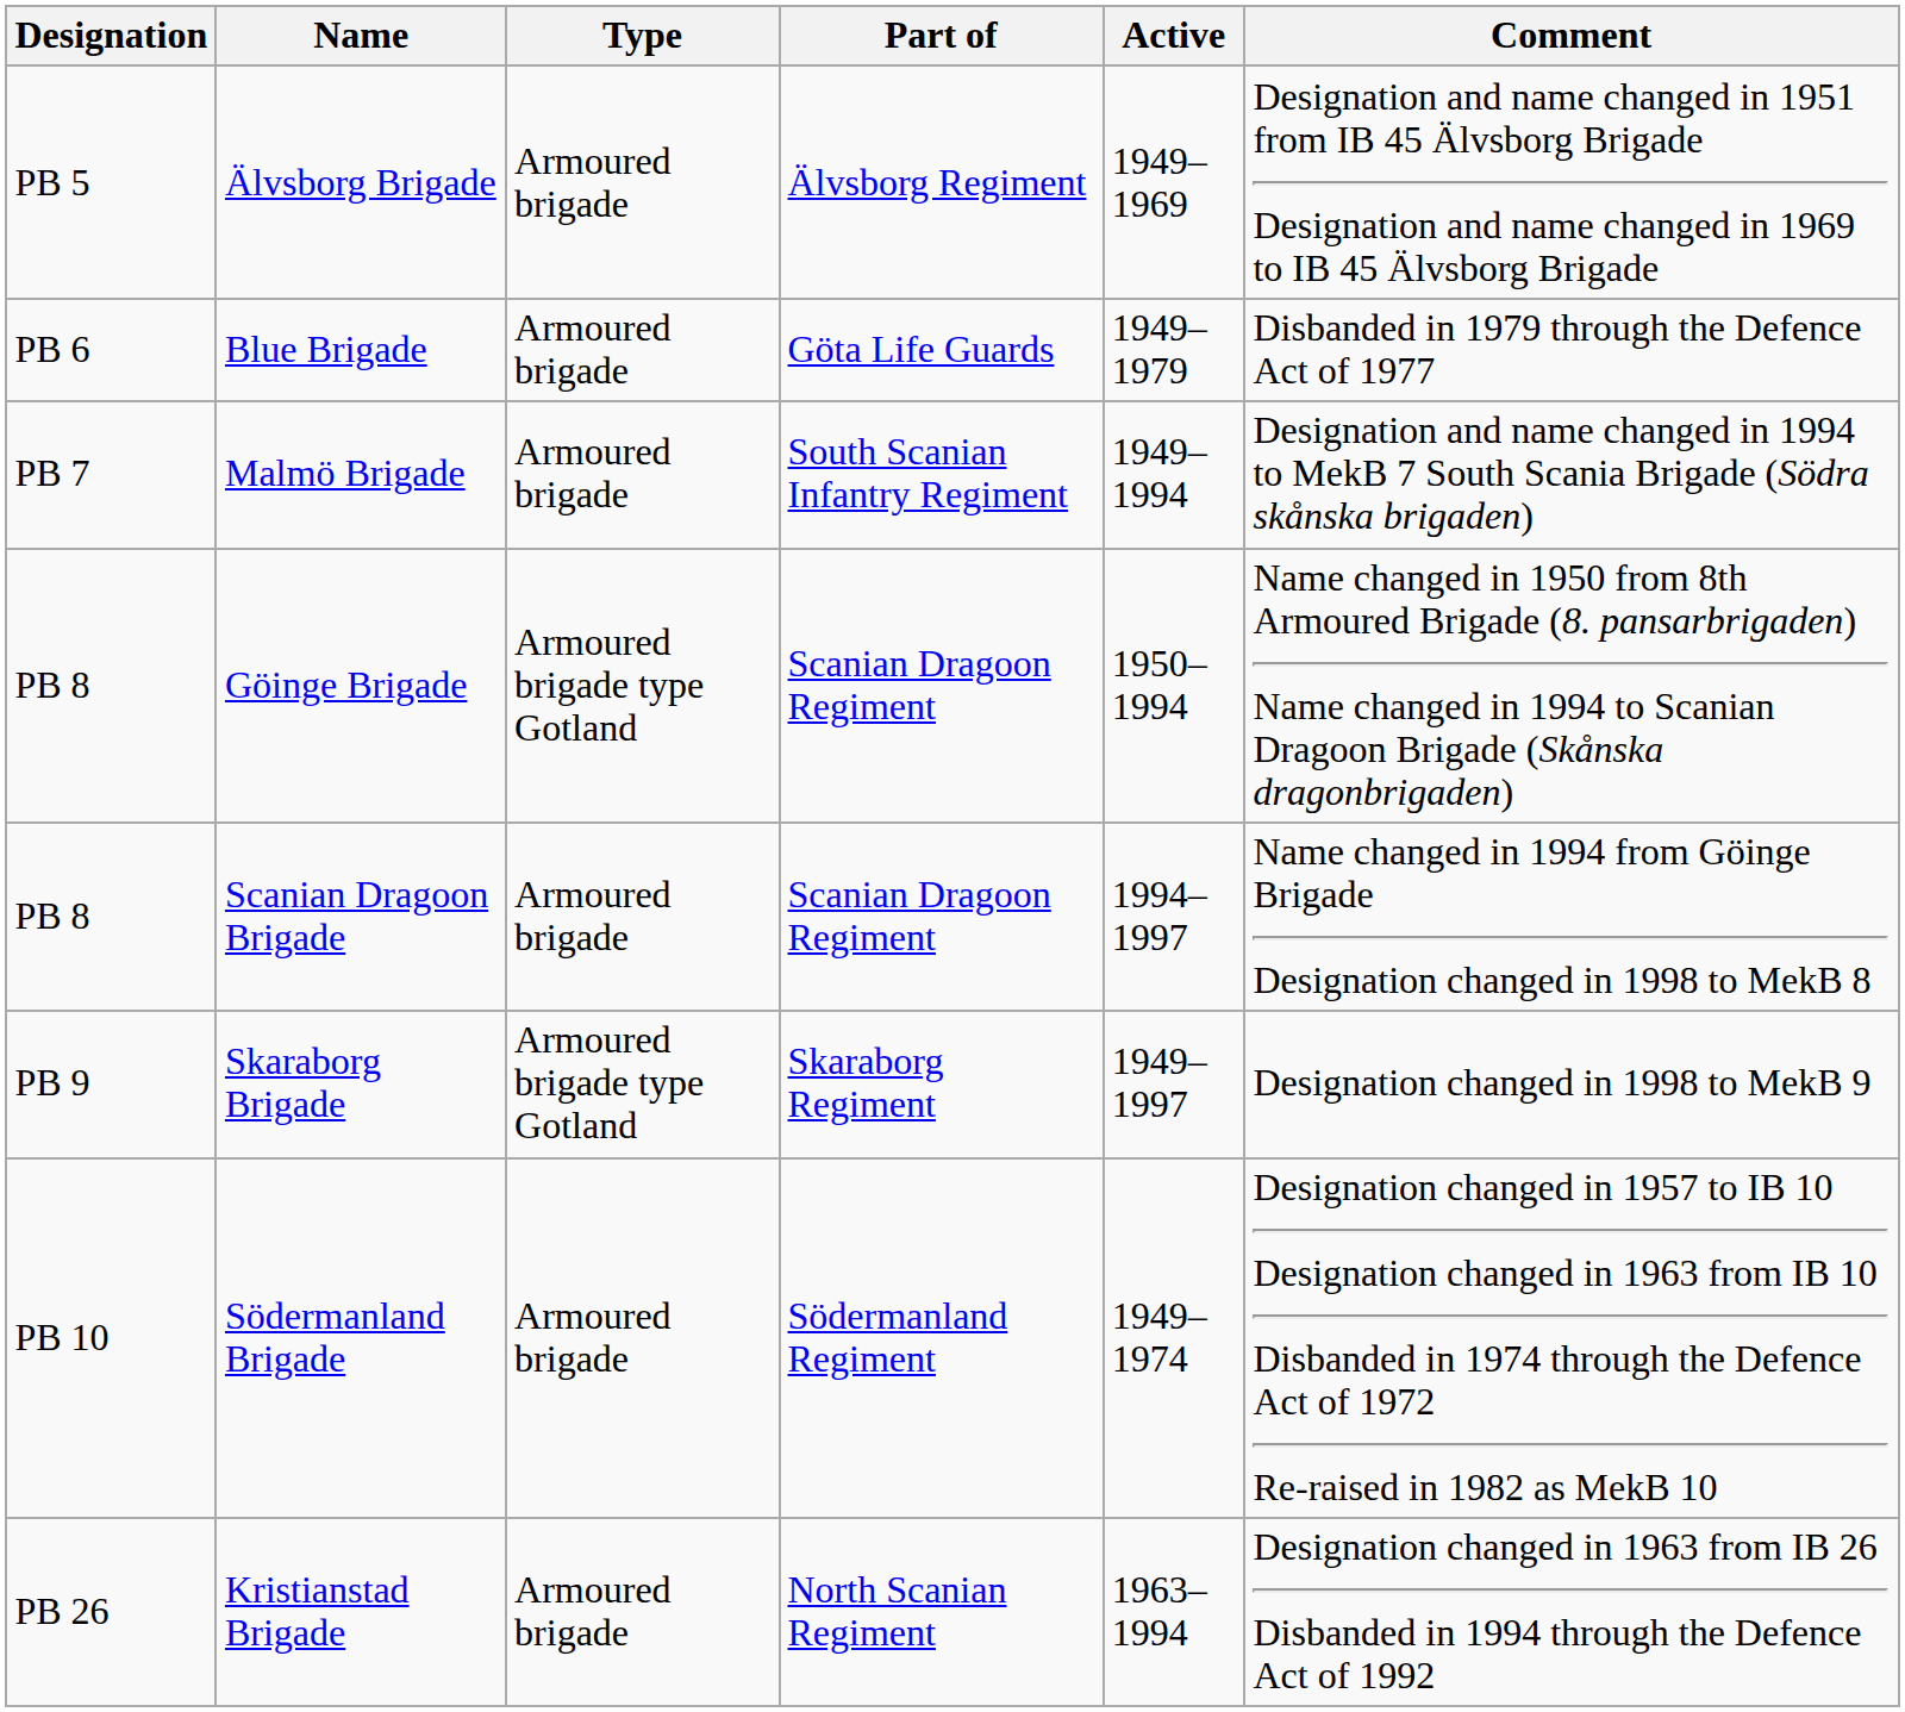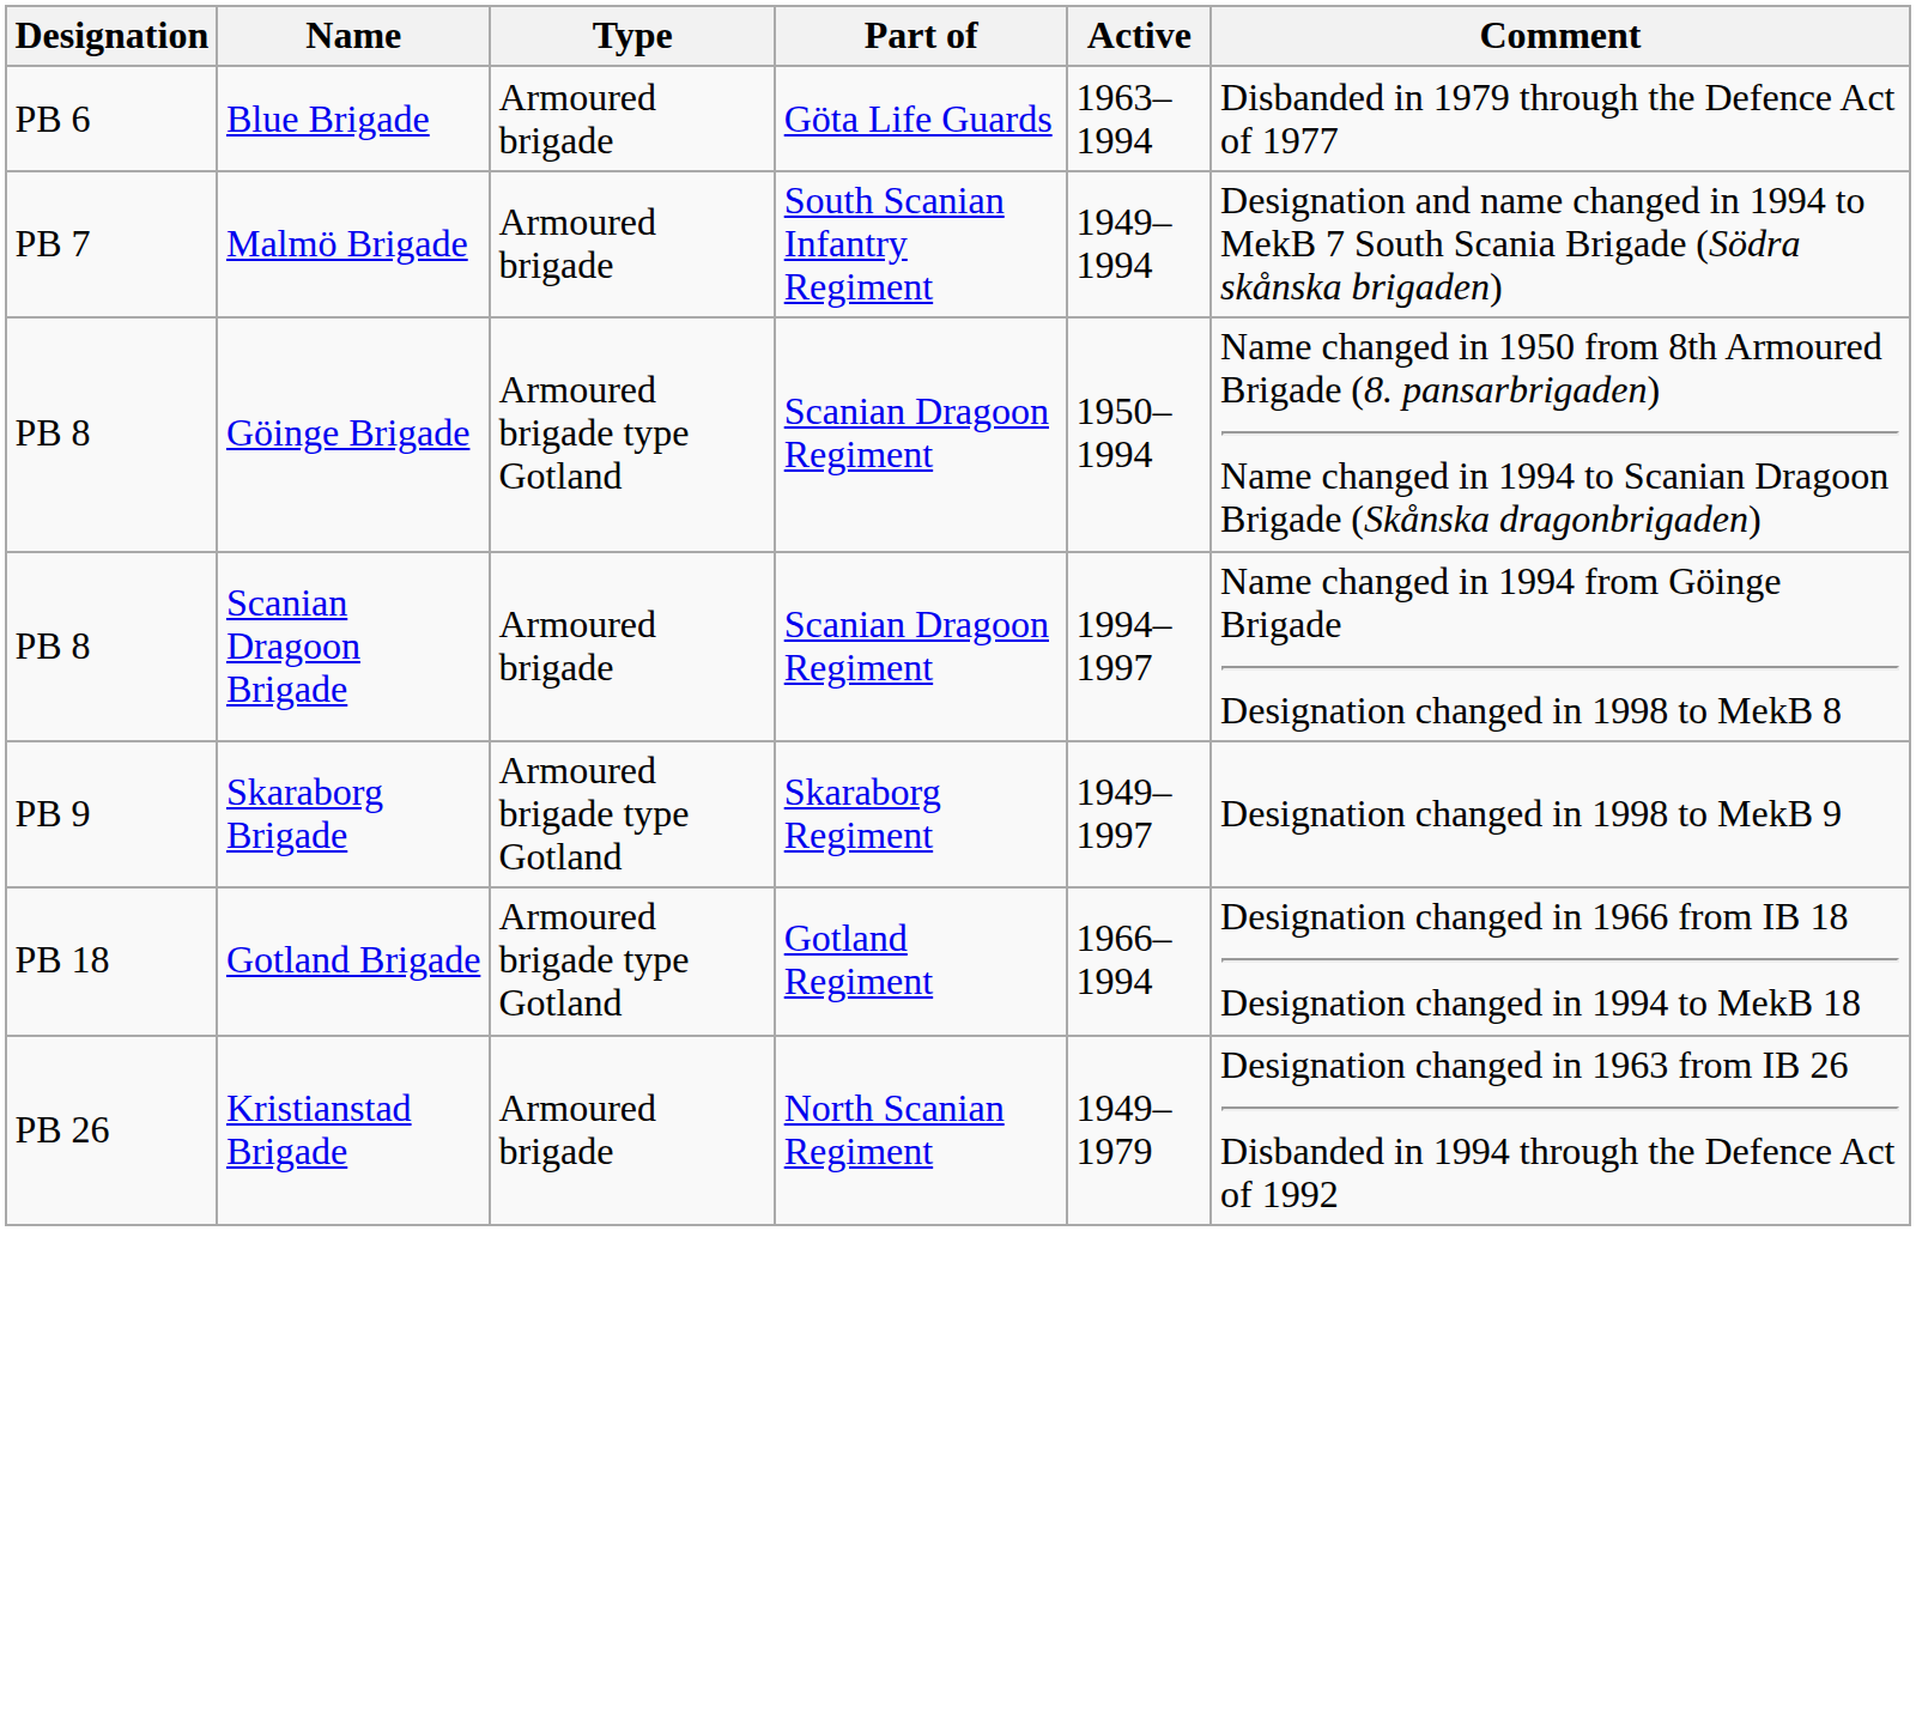- row: PB 5 | Älvsborg Brigade | Armoured brigade | Älvsborg Regiment | 1949–1969 | Designation and name changed in 1951 from IB 45 Älvsborg Brigade Designation and name changed in 1969 to IB 45 Älvsborg Brigade
Blue Brigade | Active: 1949–1979 -> 1963–1994
- row: PB 10 | Södermanland Brigade | Armoured brigade | Södermanland Regiment | 1949–1974 | Designation changed in 1957 to IB 10 Designation changed in 1963 from IB 10 Disbanded in 1974 through the Defence Act of 1972 Re-raised in 1982 as MekB 10
+ row: PB 18 | Gotland Brigade | Armoured brigade type Gotland | Gotland Regiment | 1966–1994 | Designation changed in 1966 from IB 18 Designation changed in 1994 to MekB 18
Kristianstad Brigade | Active: 1963–1994 -> 1949–1979
